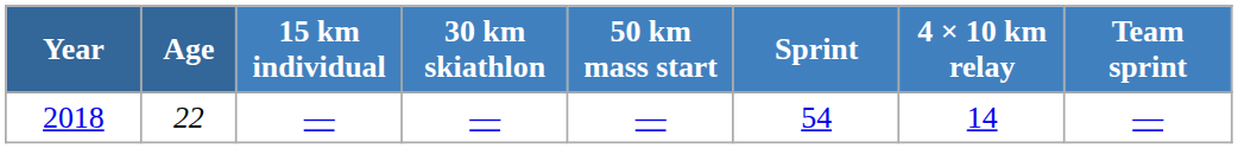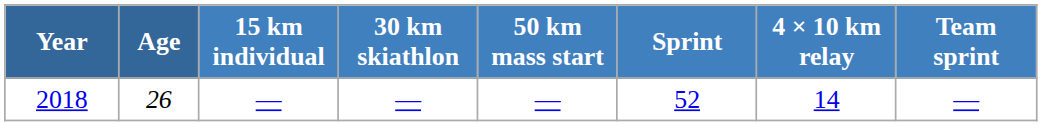2018 | Age: 22 -> 26
2018 | Sprint: 54 -> 52
